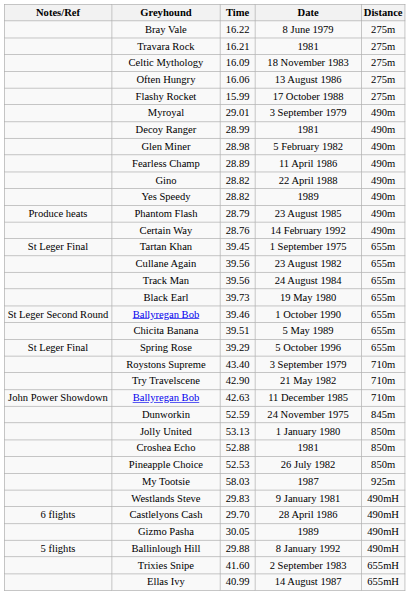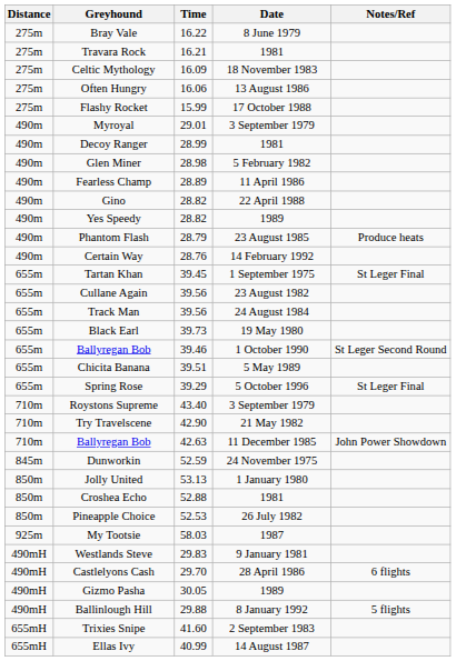columns swapped: Distance <-> Notes/Ref
